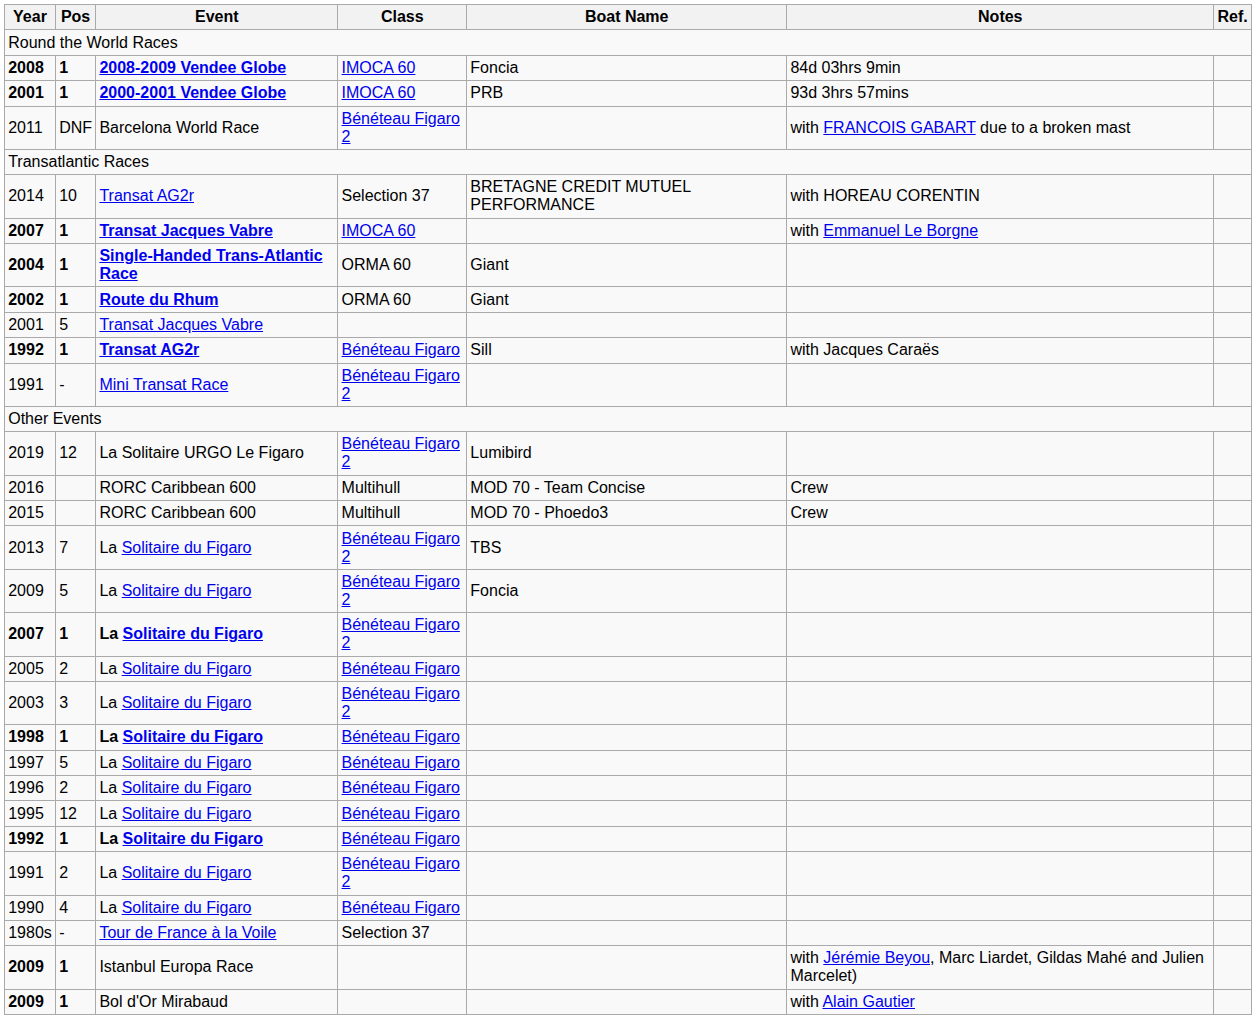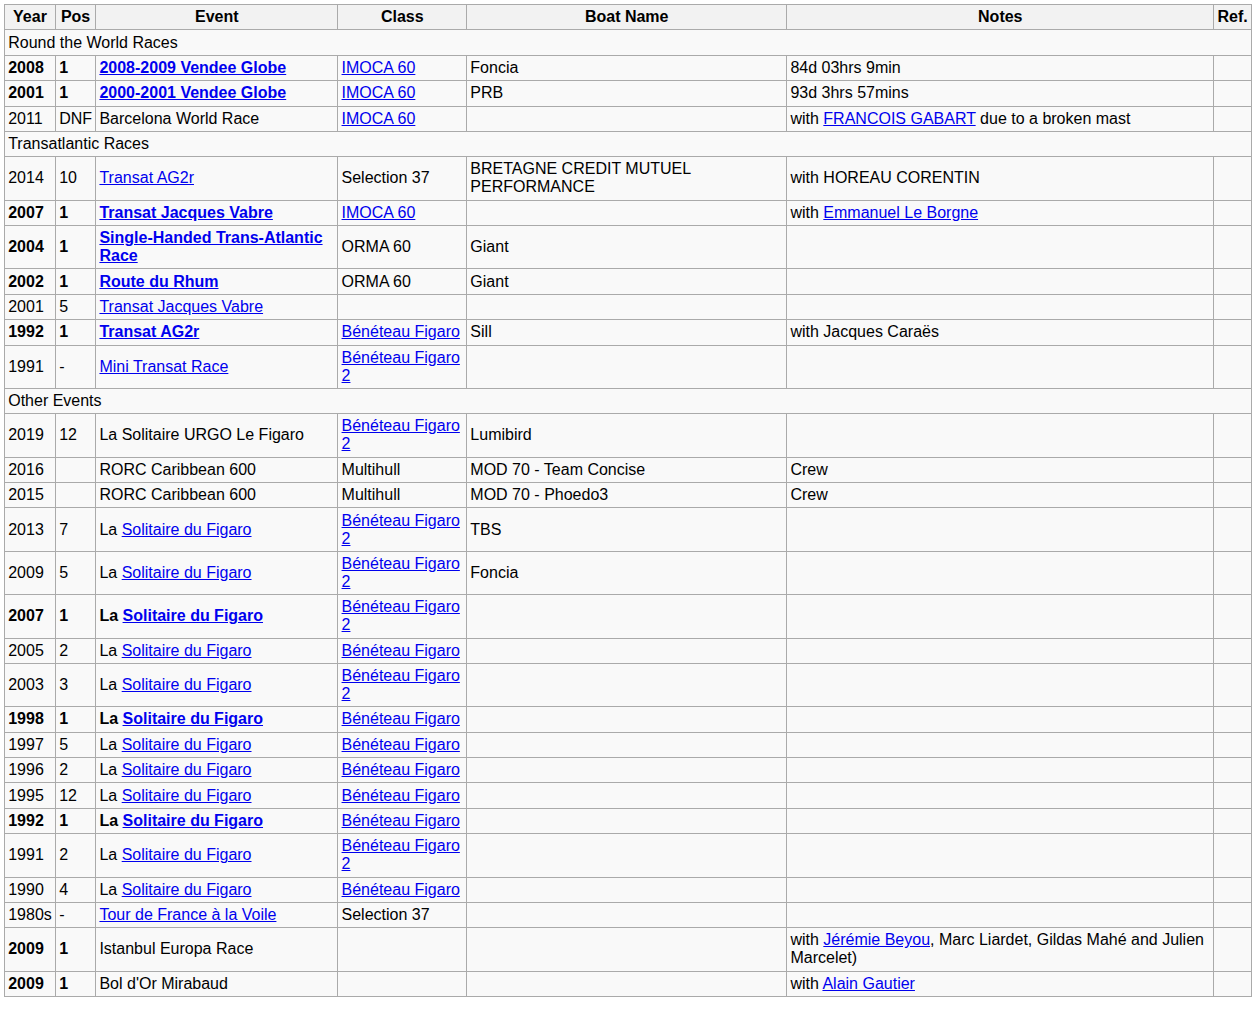2011 | Class: Bénéteau Figaro 2 -> IMOCA 60
